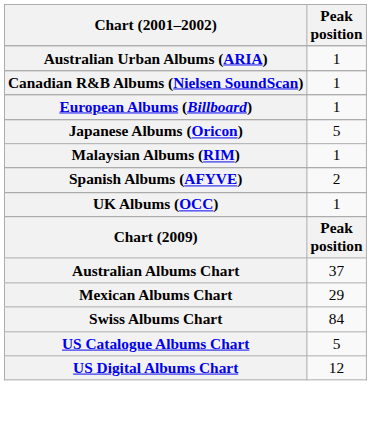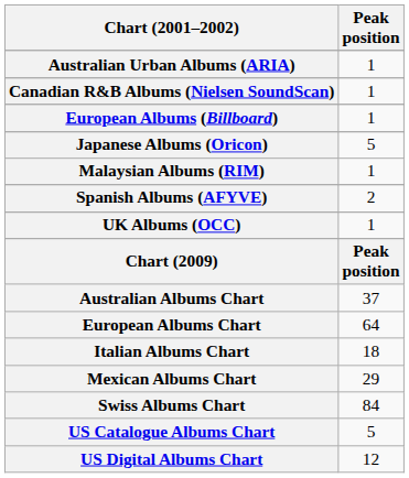+ row: European Albums Chart | 64
+ row: Italian Albums Chart | 18
